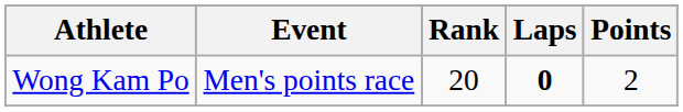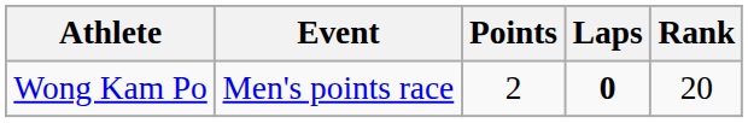columns swapped: Points <-> Rank
